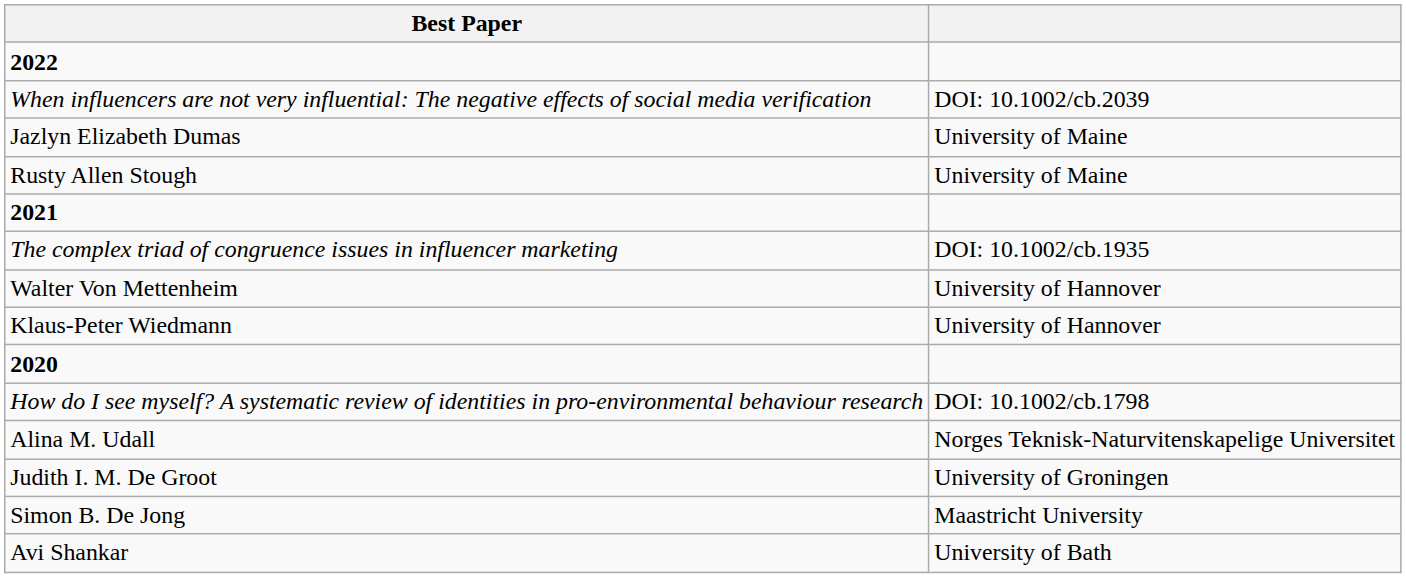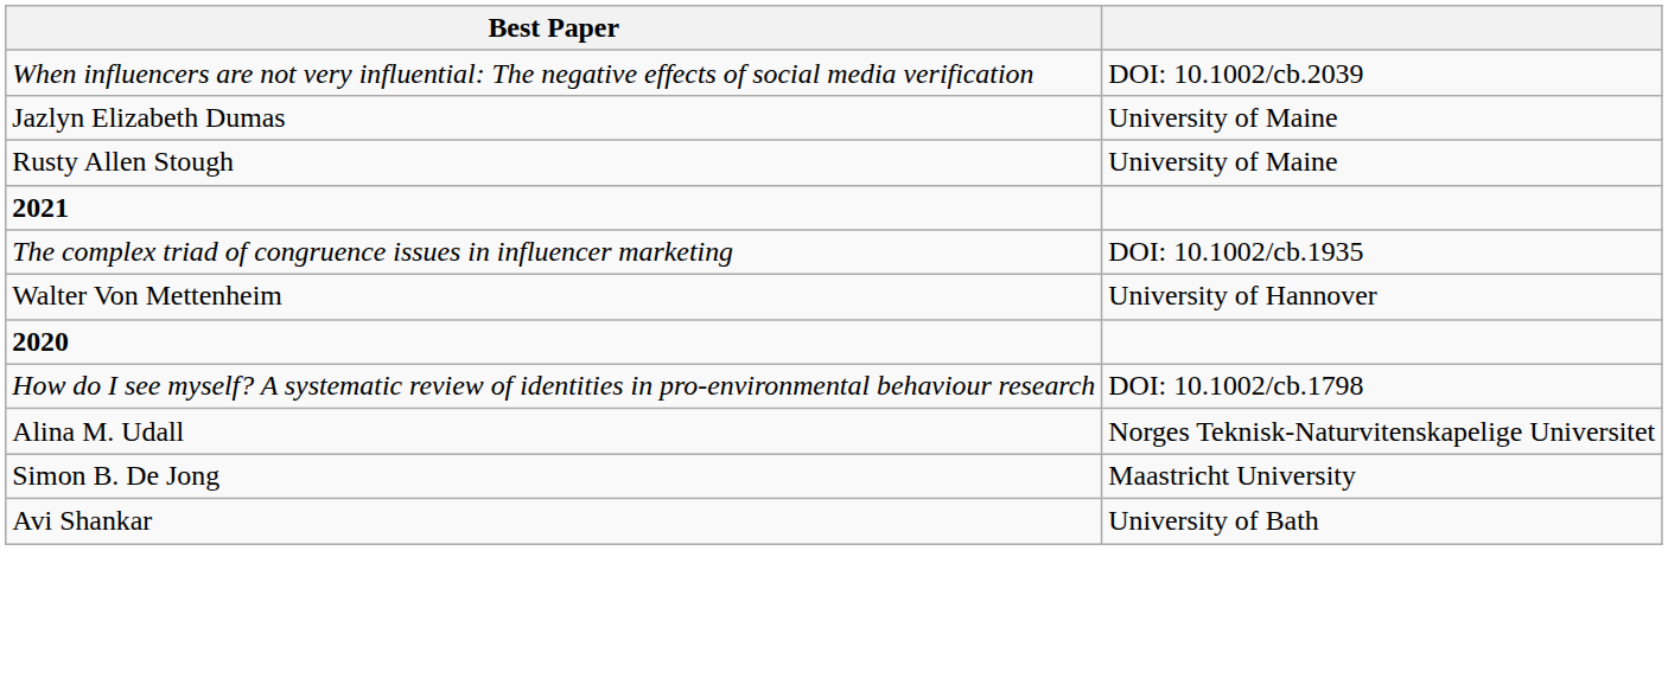- row: 2022
- row: Klaus-Peter Wiedmann | University of Hannover
- row: Judith I. M. De Groot | University of Groningen
